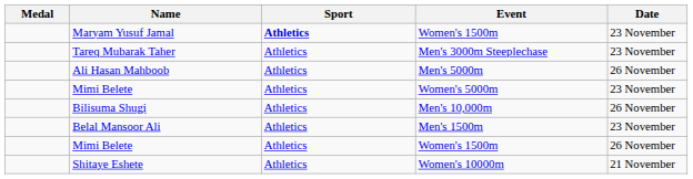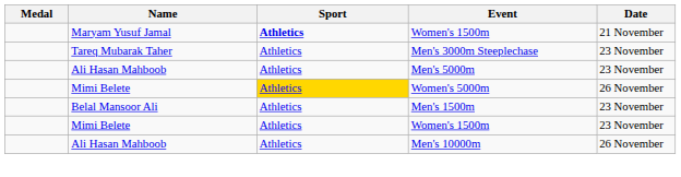Maryam Yusuf Jamal / Women's 1500m | Date: 23 November -> 21 November
Men's 5000m | Date: 26 November -> 23 November
Women's 5000m | Sport: no background -> gold background
Women's 5000m | Date: 23 November -> 26 November
- row: Bilisuma Shugi | Athletics | Men's 10,000m | 26 November
Mimi Belete / Women's 1500m | Date: 26 November -> 23 November
- row: Shitaye Eshete | Athletics | Women's 10000m | 21 November
+ row: Ali Hasan Mahboob | Athletics | Men's 10000m | 26 November
